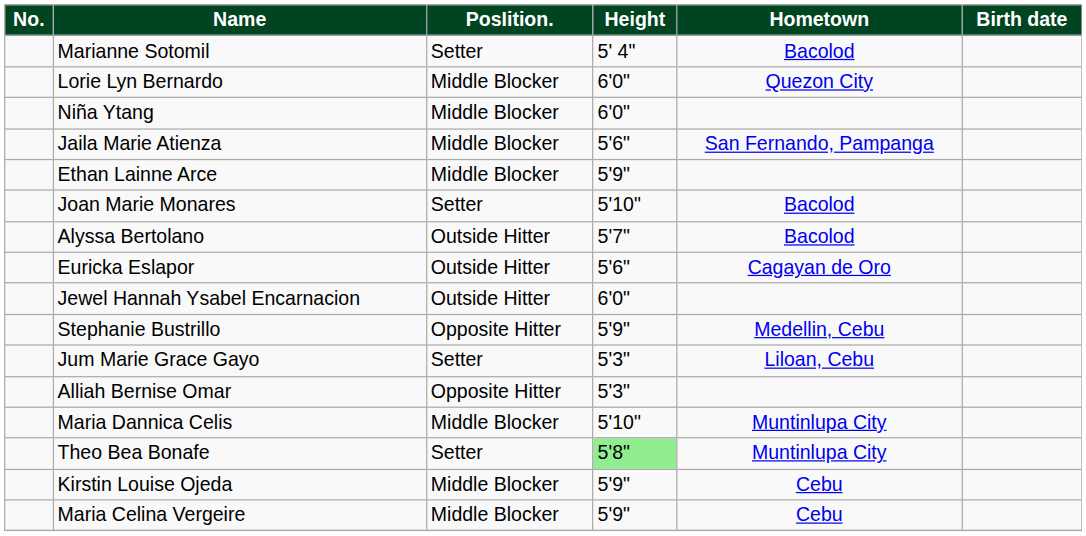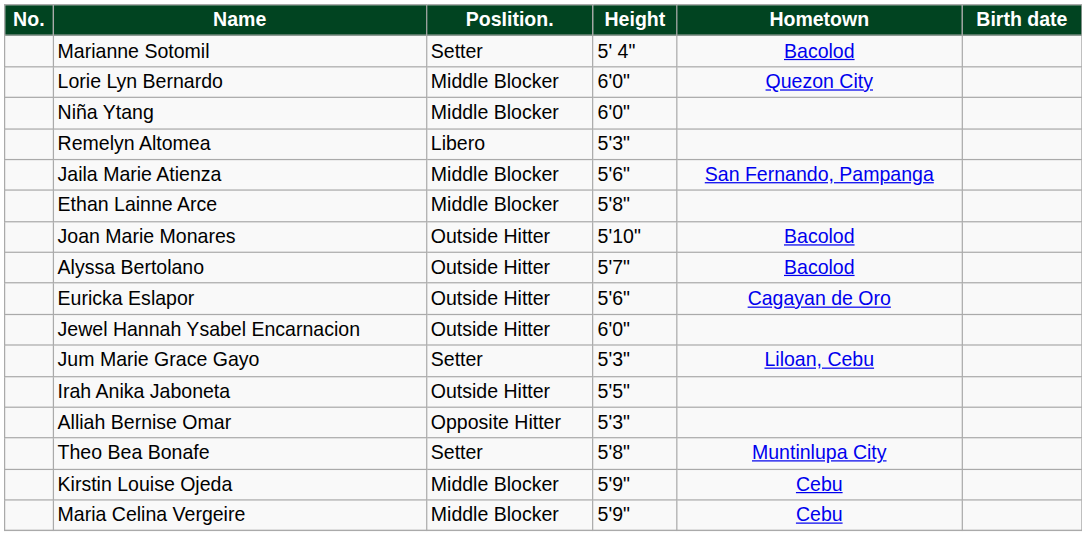+ row: Remelyn Altomea | Libero | 5'3"
Ethan Lainne Arce | Height: 5'9" -> 5'8"
Joan Marie Monares | PosIition.: Setter -> Outside Hitter
- row: Stephanie Bustrillo | Opposite Hitter | 5'9" | Medellin, Cebu
+ row: Irah Anika Jaboneta | Outside Hitter | 5'5"
- row: Maria Dannica Celis | Middle Blocker | 5'10" | Muntinlupa City
Theo Bea Bonafe | Height: lightgreen background -> no background
